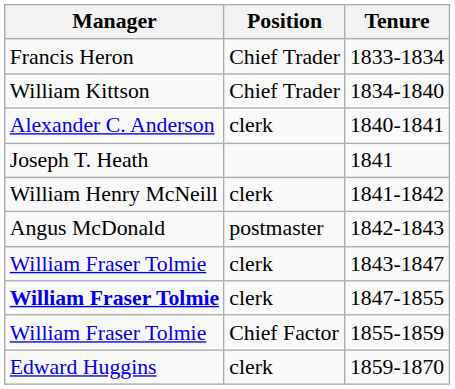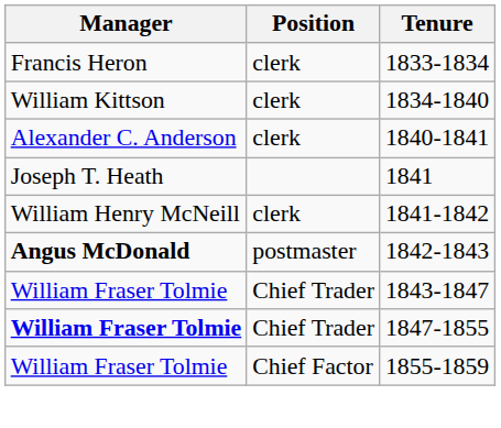1833-1834 | Position: Chief Trader -> clerk
1834-1840 | Position: Chief Trader -> clerk
1842-1843 | Manager: normal -> bold
1843-1847 | Position: clerk -> Chief Trader
1847-1855 | Position: clerk -> Chief Trader
- row: Edward Huggins | clerk | 1859-1870
